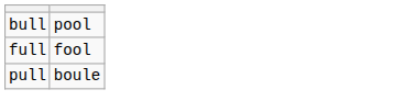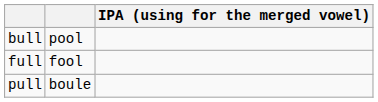+ column: IPA (using for the merged vowel)
